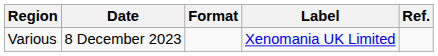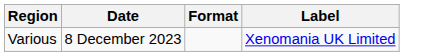- column: Ref.
